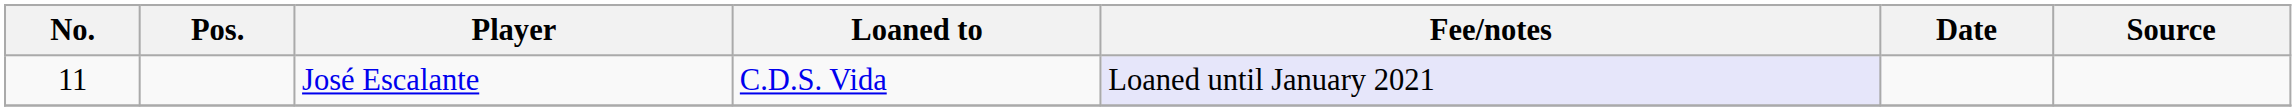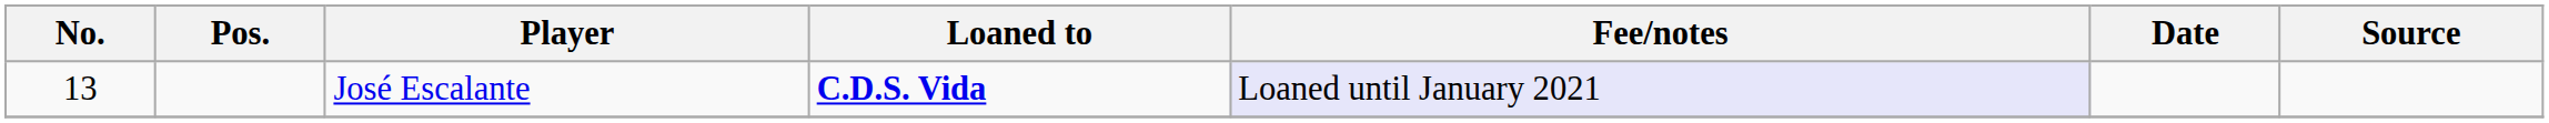José Escalante | No.: 11 -> 13
José Escalante | Loaned to: normal -> bold
